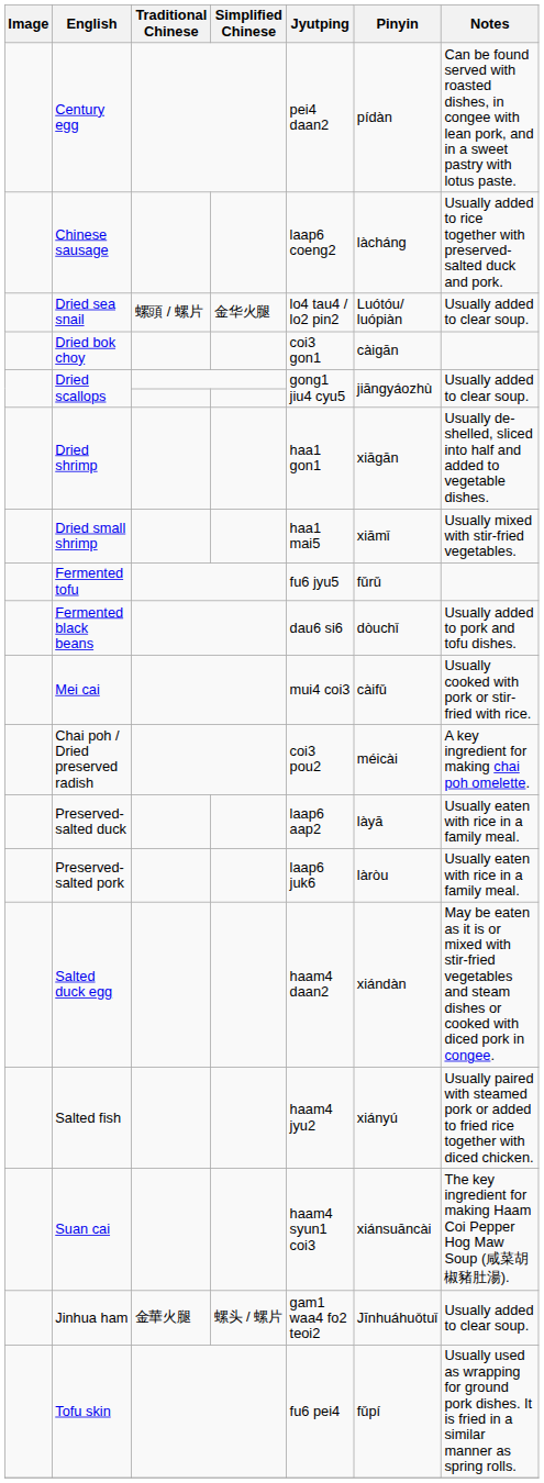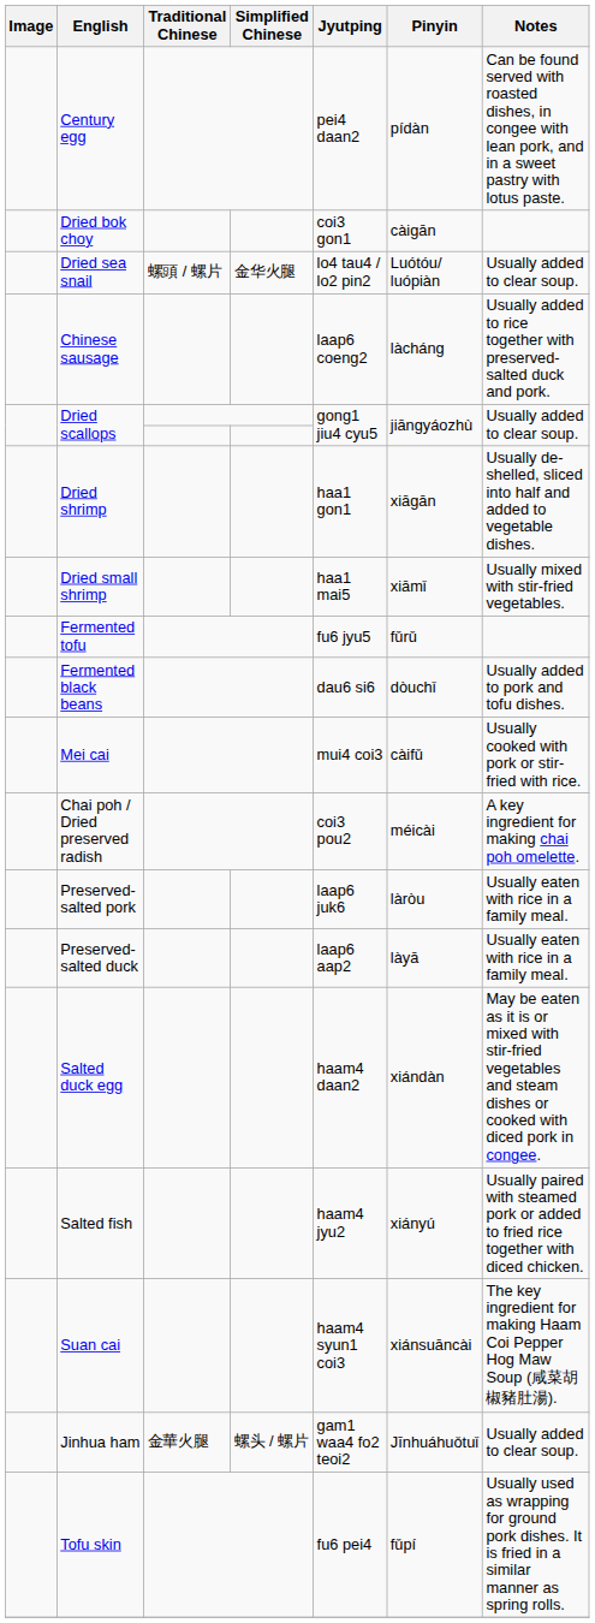rows swapped: Chinese sausage <-> Dried bok choy
rows swapped: Preserved-salted duck <-> Preserved-salted pork
